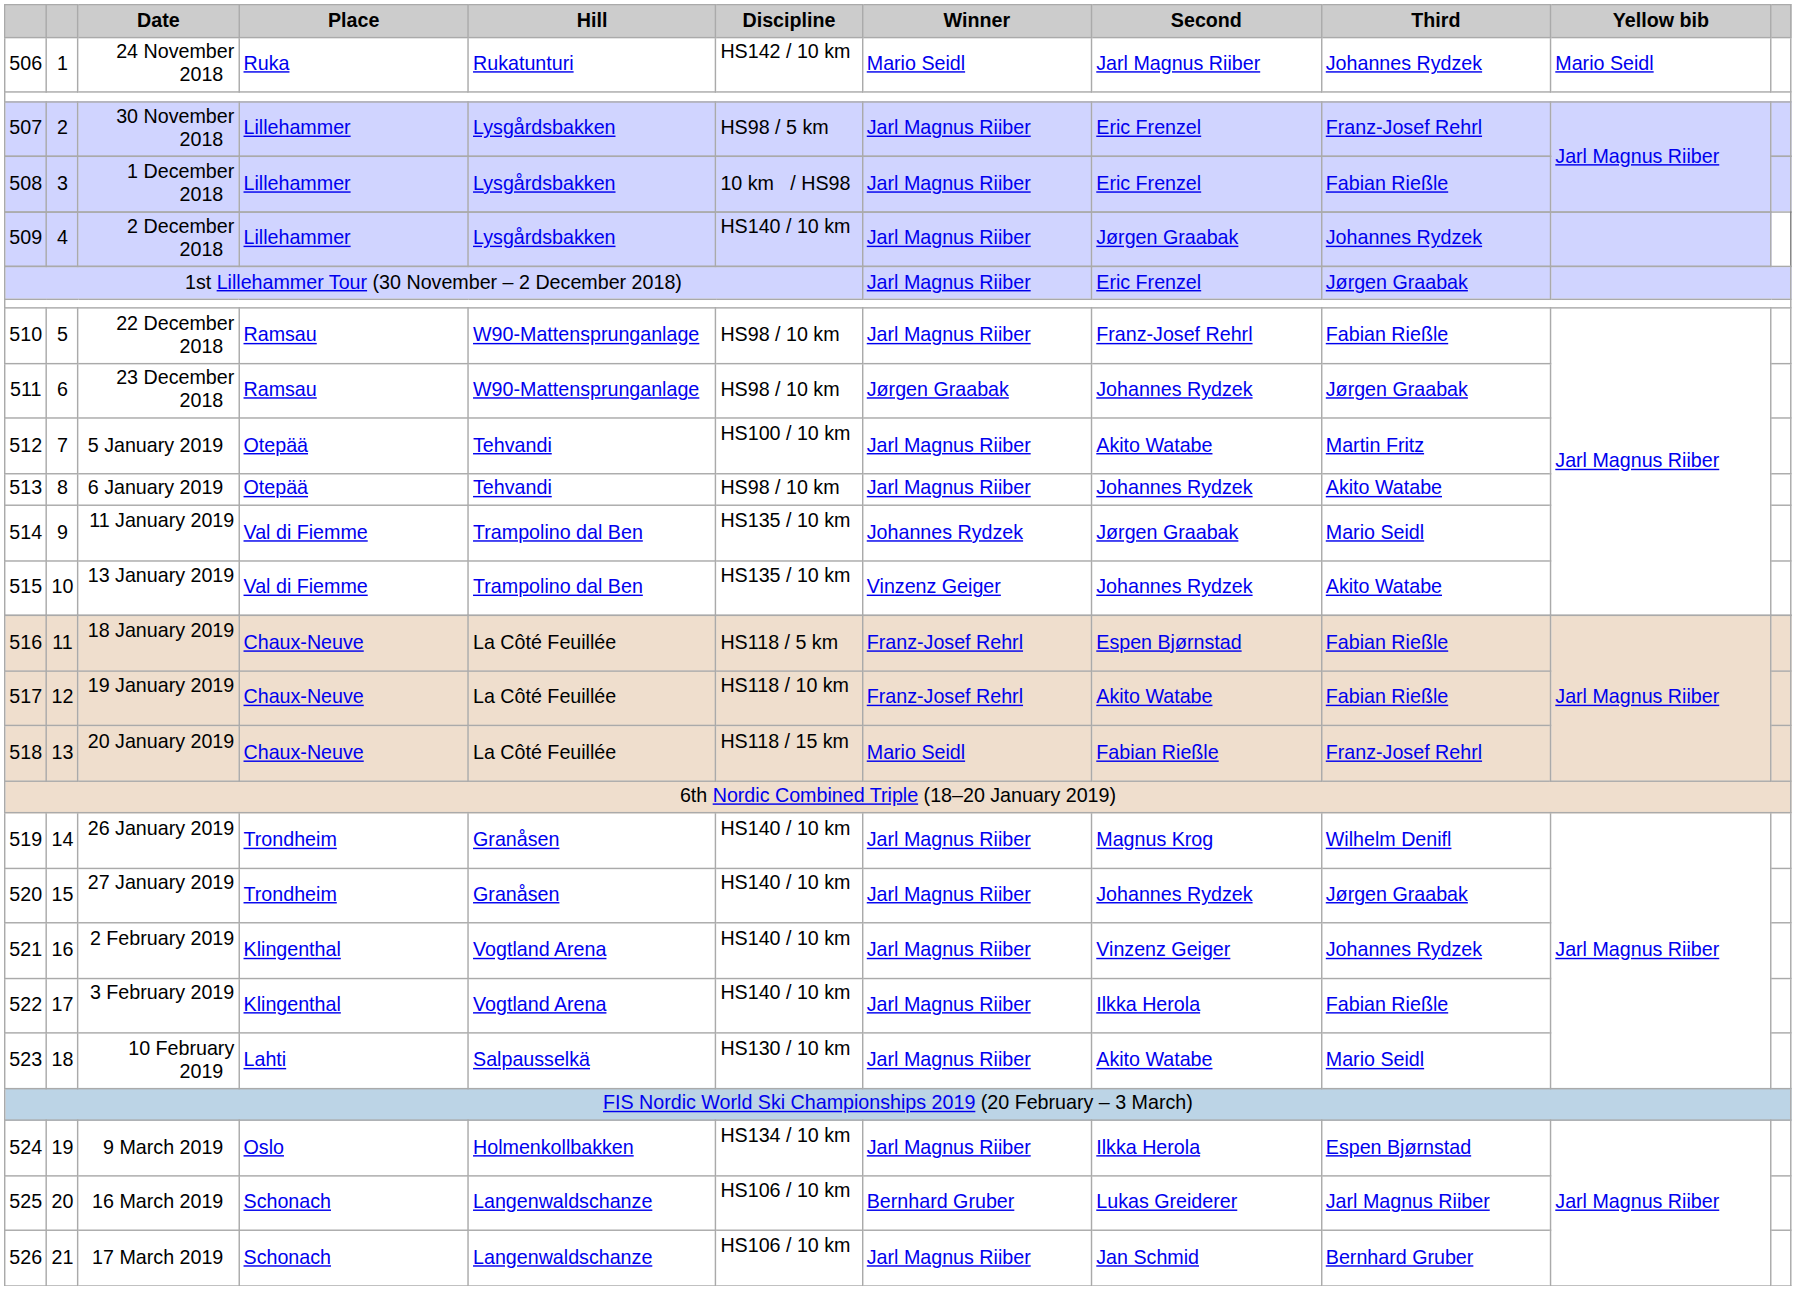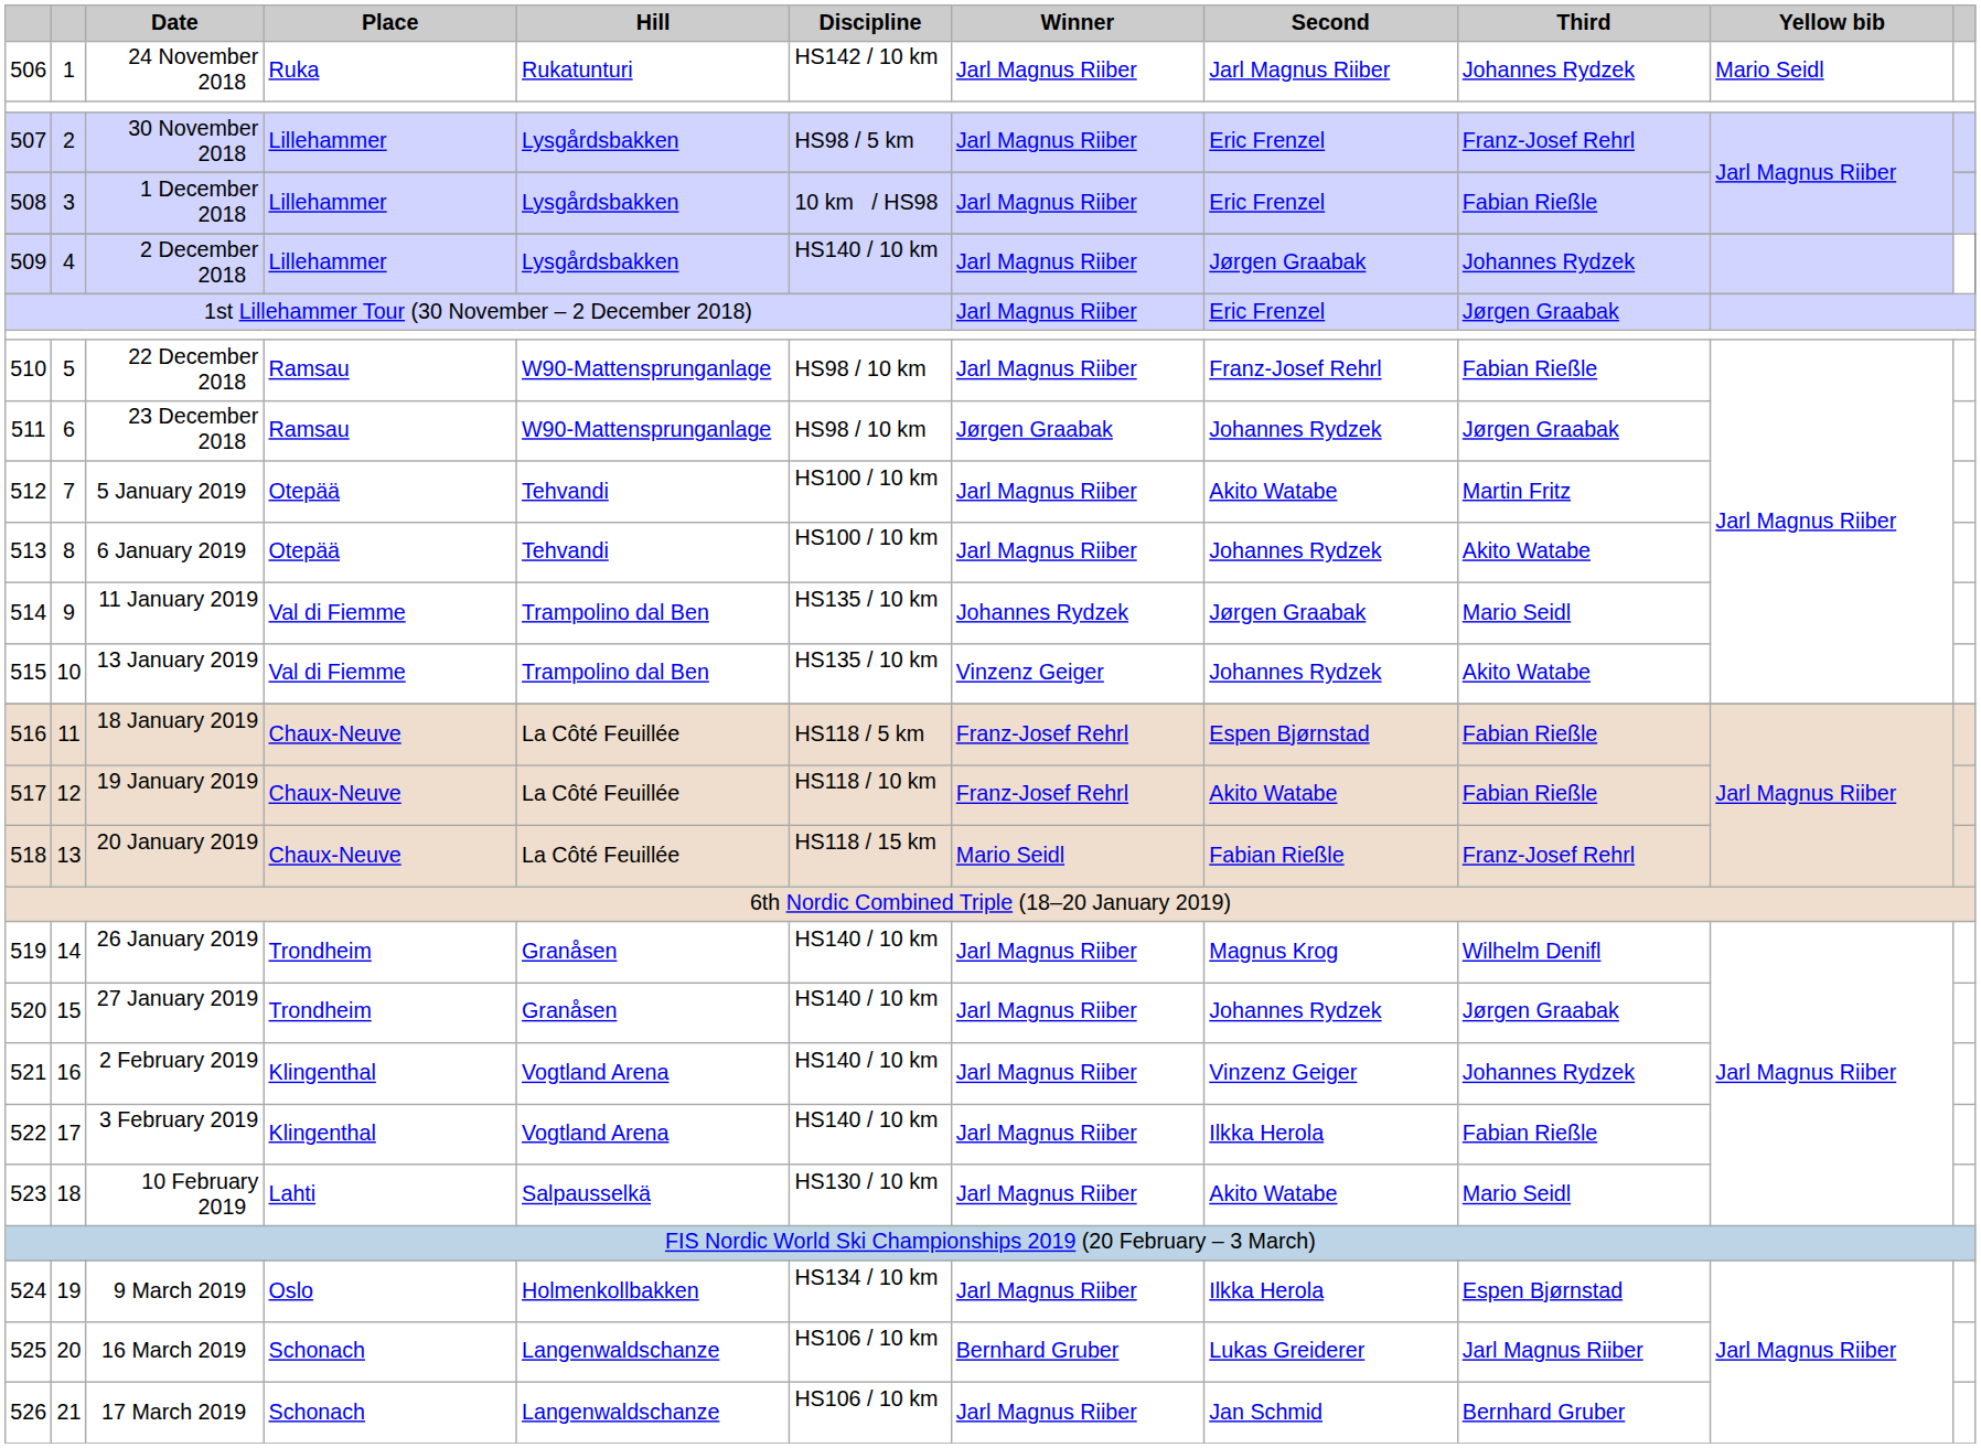24 November 2018 | Winner: Mario Seidl -> Jarl Magnus Riiber
6 January 2019 | Discipline: HS98 / 10 km -> HS100 / 10 km
